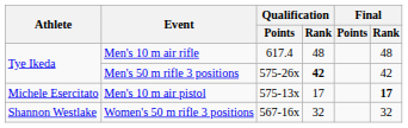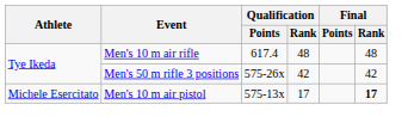Men's 50 m rifle 3 positions | Qualification / Rank: bold -> normal
- row: Shannon Westlake | Women's 50 m rifle 3 positions | 567-16x | 32 | 32
